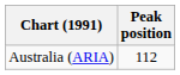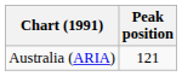Australia (ARIA) | Peak position: 112 -> 121
